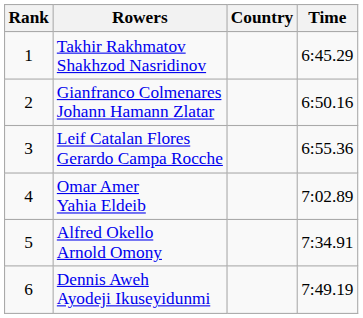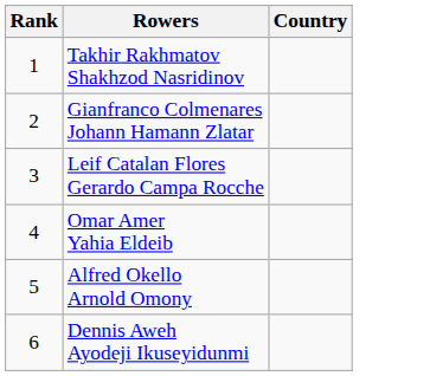- column: Time | 6:45.29 | 6:50.16 | 6:55.36 | 7:02.89 | 7:34.91 | 7:49.19
